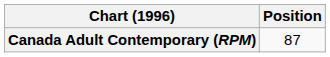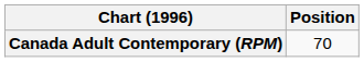Canada Adult Contemporary (RPM) | Position: 87 -> 70
